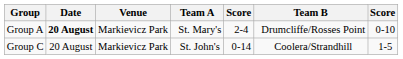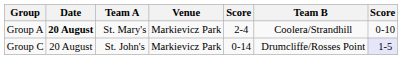columns swapped: Venue <-> Team A
Group A | Team B: Drumcliffe/Rosses Point -> Coolera/Strandhill
Group C | Team B: Coolera/Strandhill -> Drumcliffe/Rosses Point
Group C | column 7: no background -> lavender background
